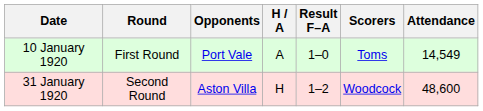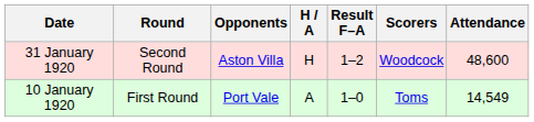rows swapped: 10 January 1920 <-> 31 January 1920
